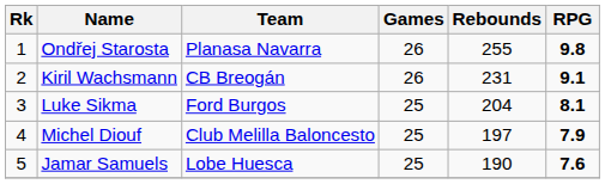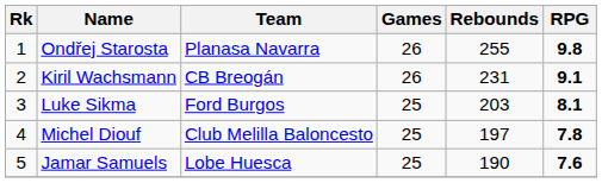Luke Sikma | Rebounds: 204 -> 203
Michel Diouf | RPG: 7.9 -> 7.8
